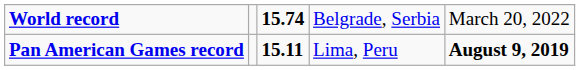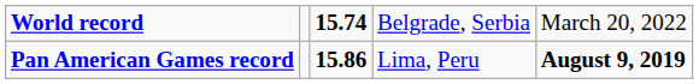Pan American Games record | column 3: 15.11 -> 15.86
